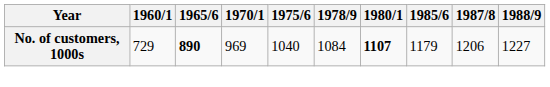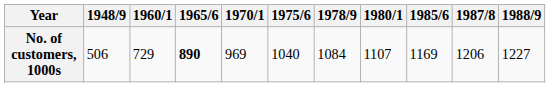+ column: 1948/9 | 506
No. of customers, 1000s | 1980/1: bold -> normal
No. of customers, 1000s | 1985/6: 1179 -> 1169
